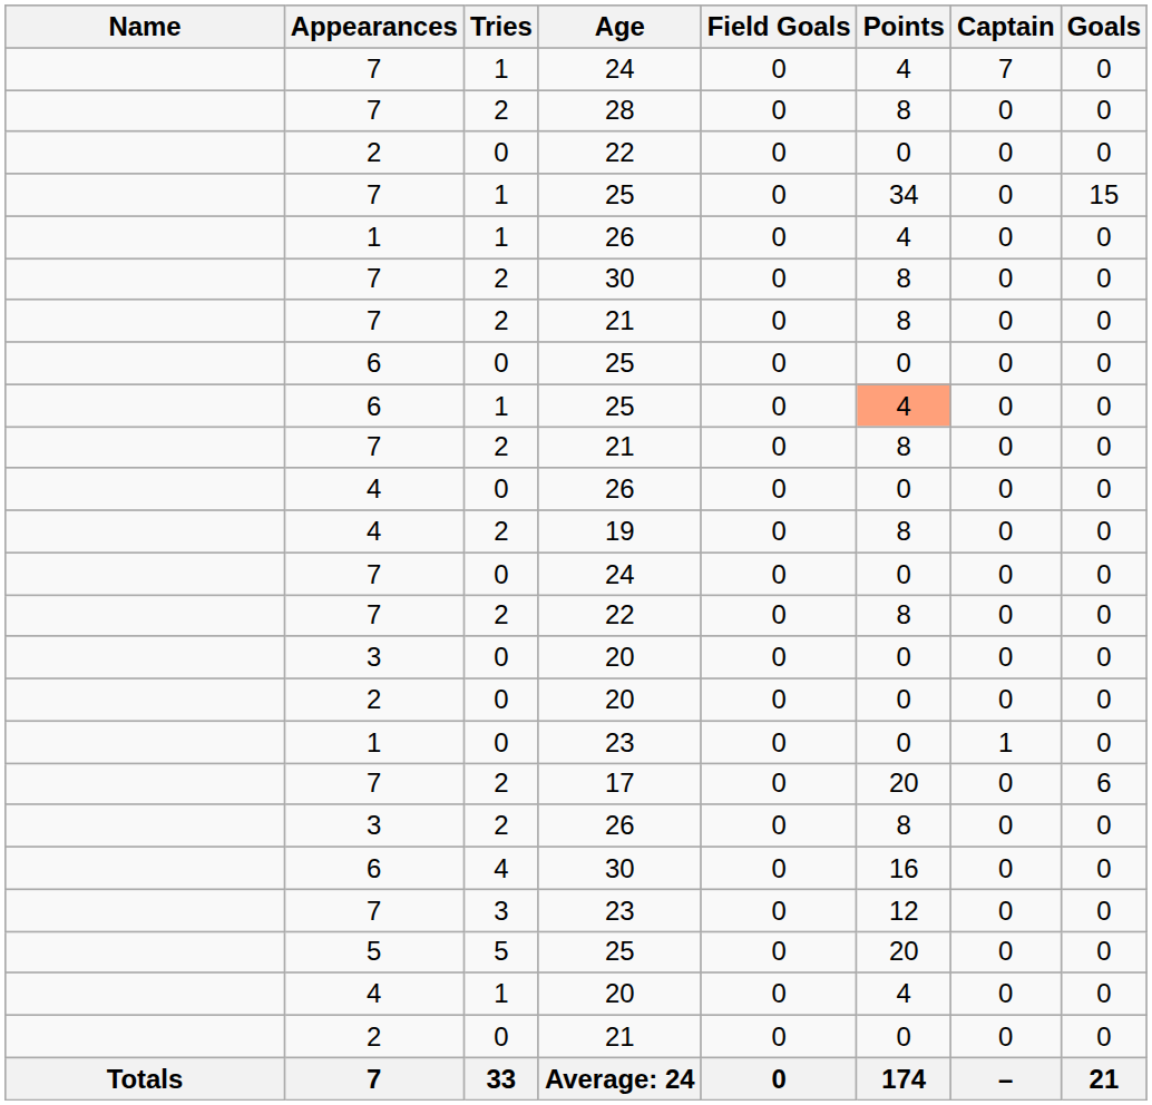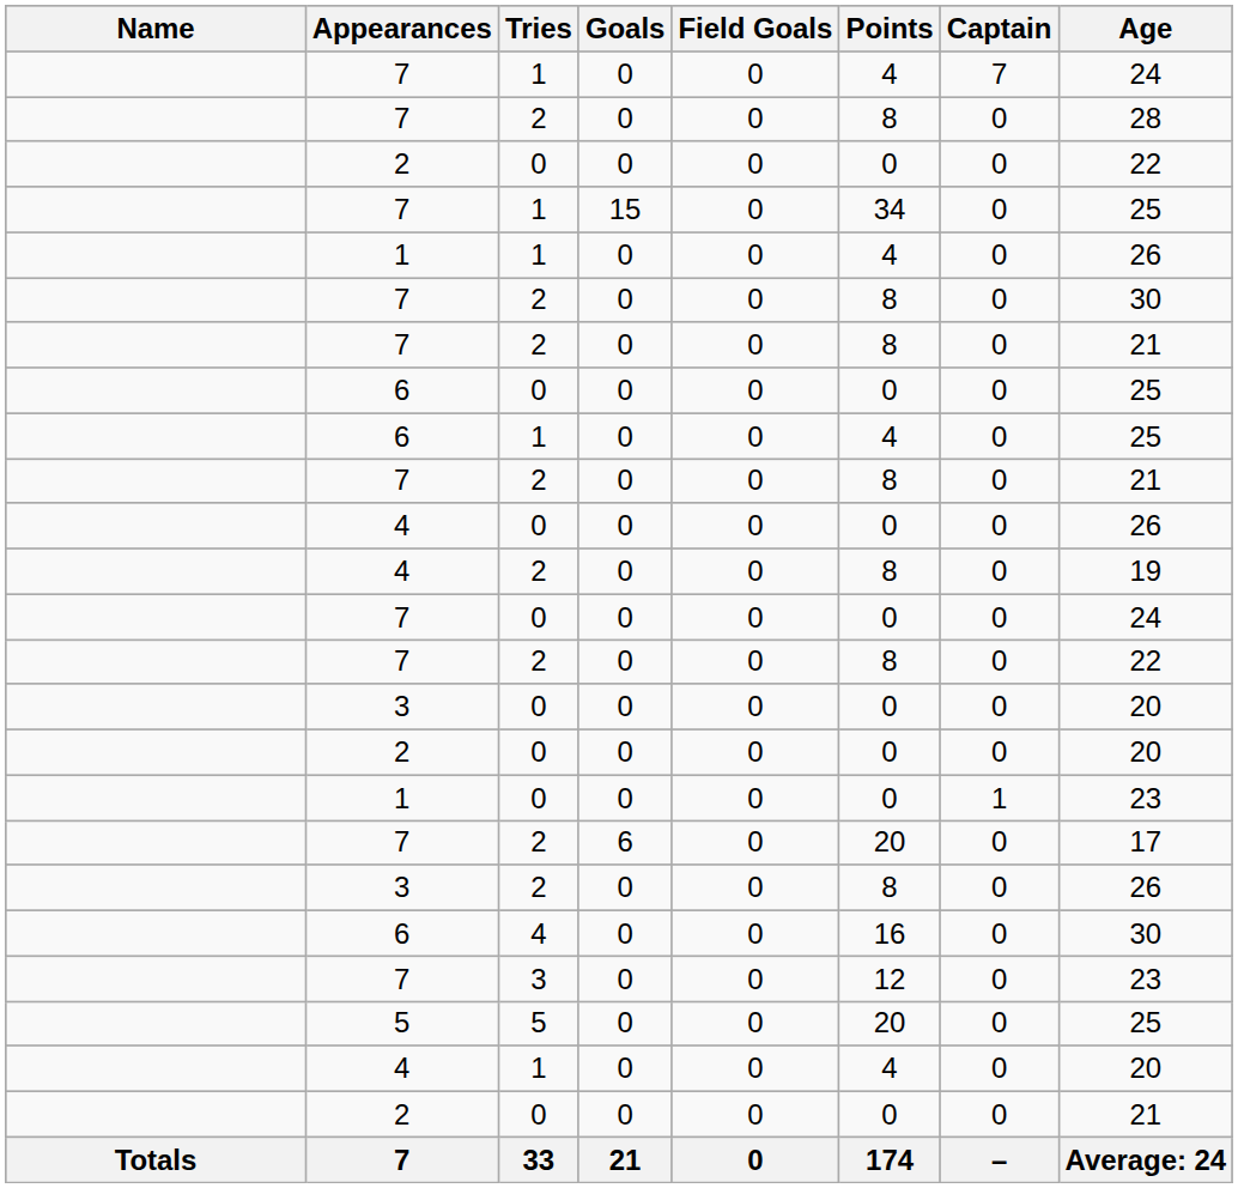columns swapped: Goals <-> Age
6 / 1 | Points: lightsalmon background -> no background
